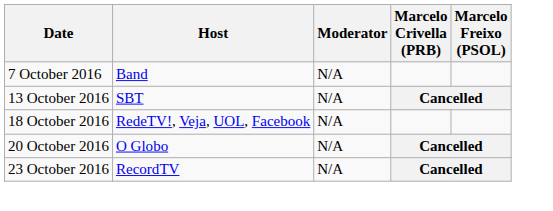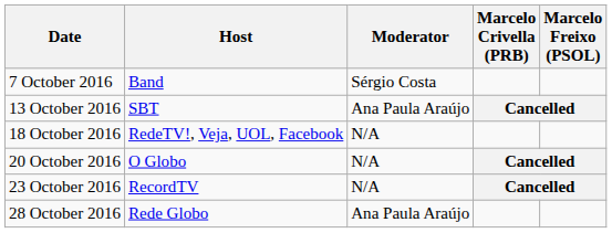7 October 2016 | Moderator: N/A -> Sérgio Costa
13 October 2016 | Moderator: N/A -> Ana Paula Araújo
+ row: 28 October 2016 | Rede Globo | Ana Paula Araújo
